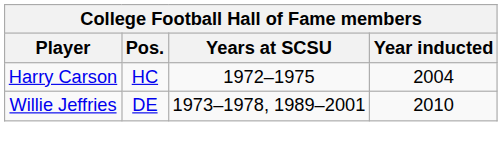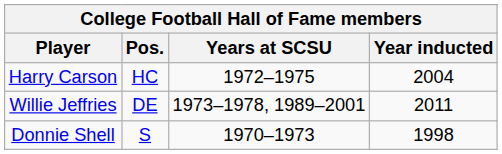Willie Jeffries | Year inducted: 2010 -> 2011
+ row: Donnie Shell | S | 1970–1973 | 1998
